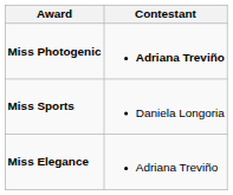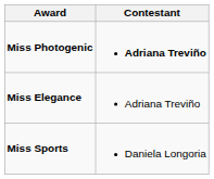rows swapped: Miss Elegance <-> Miss Sports
